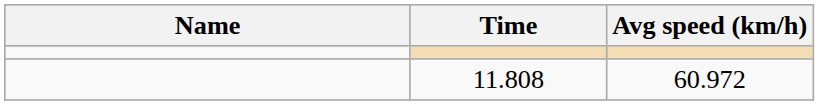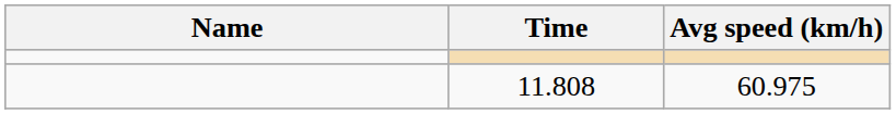11.808 | Avg speed (km/h): 60.972 -> 60.975
